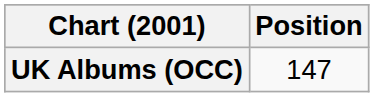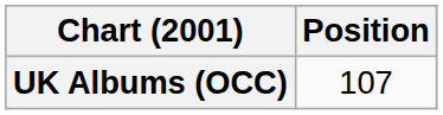UK Albums (OCC) | Position: 147 -> 107
